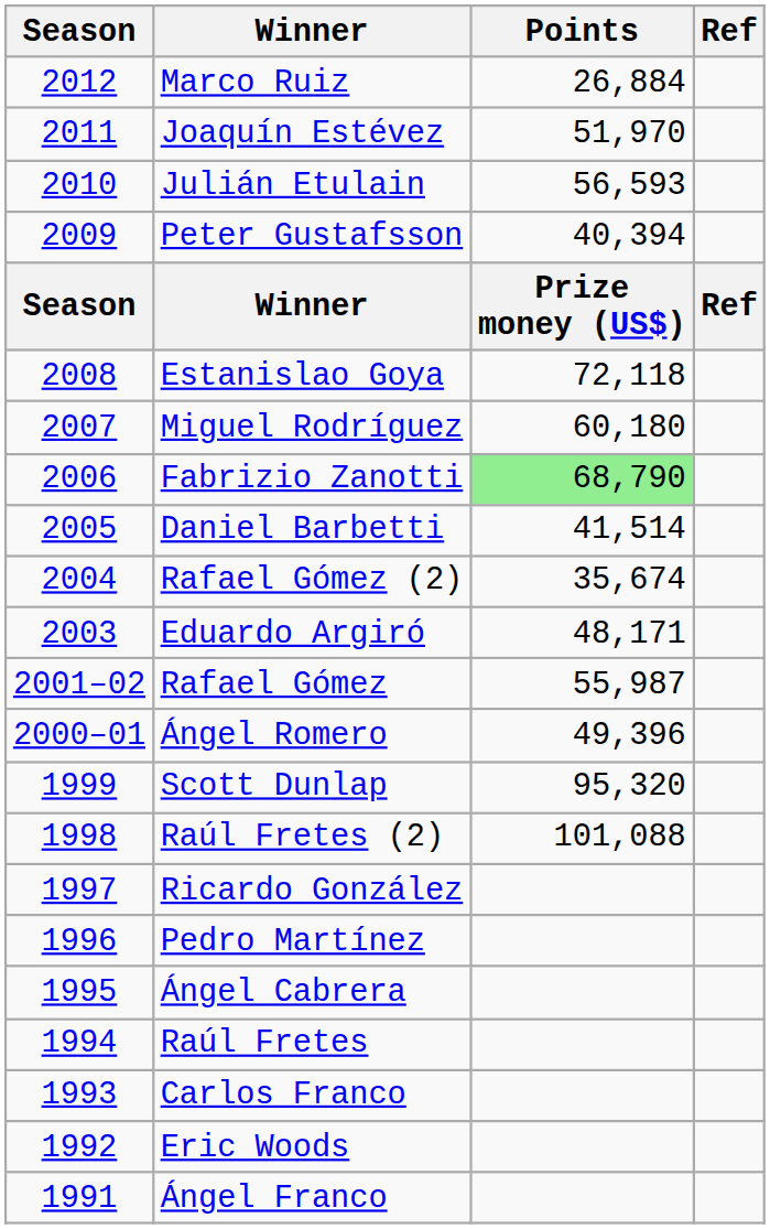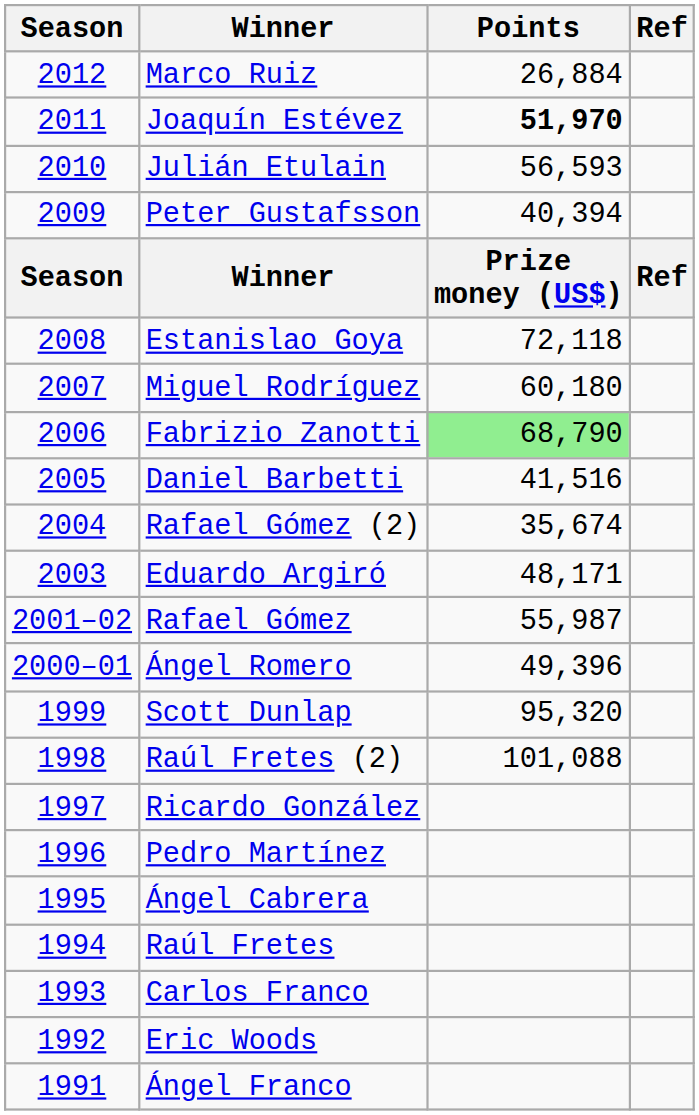Joaquín Estévez | Points: normal -> bold
Daniel Barbetti | Points: 41,514 -> 41,516
